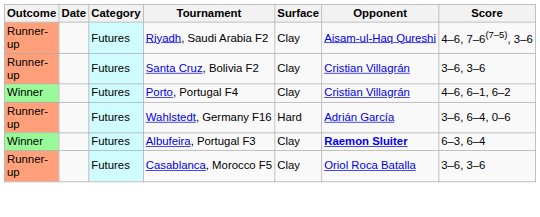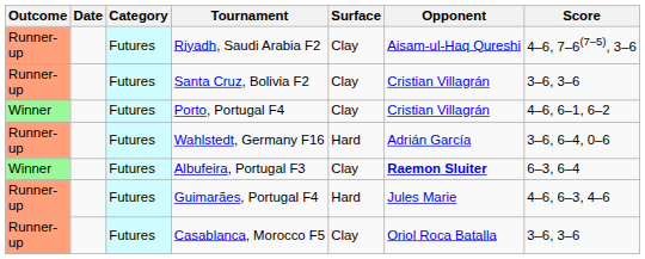+ row: Runner-up | Futures | Guimarães, Portugal F4 | Hard | Jules Marie | 4–6, 6–3, 4–6
